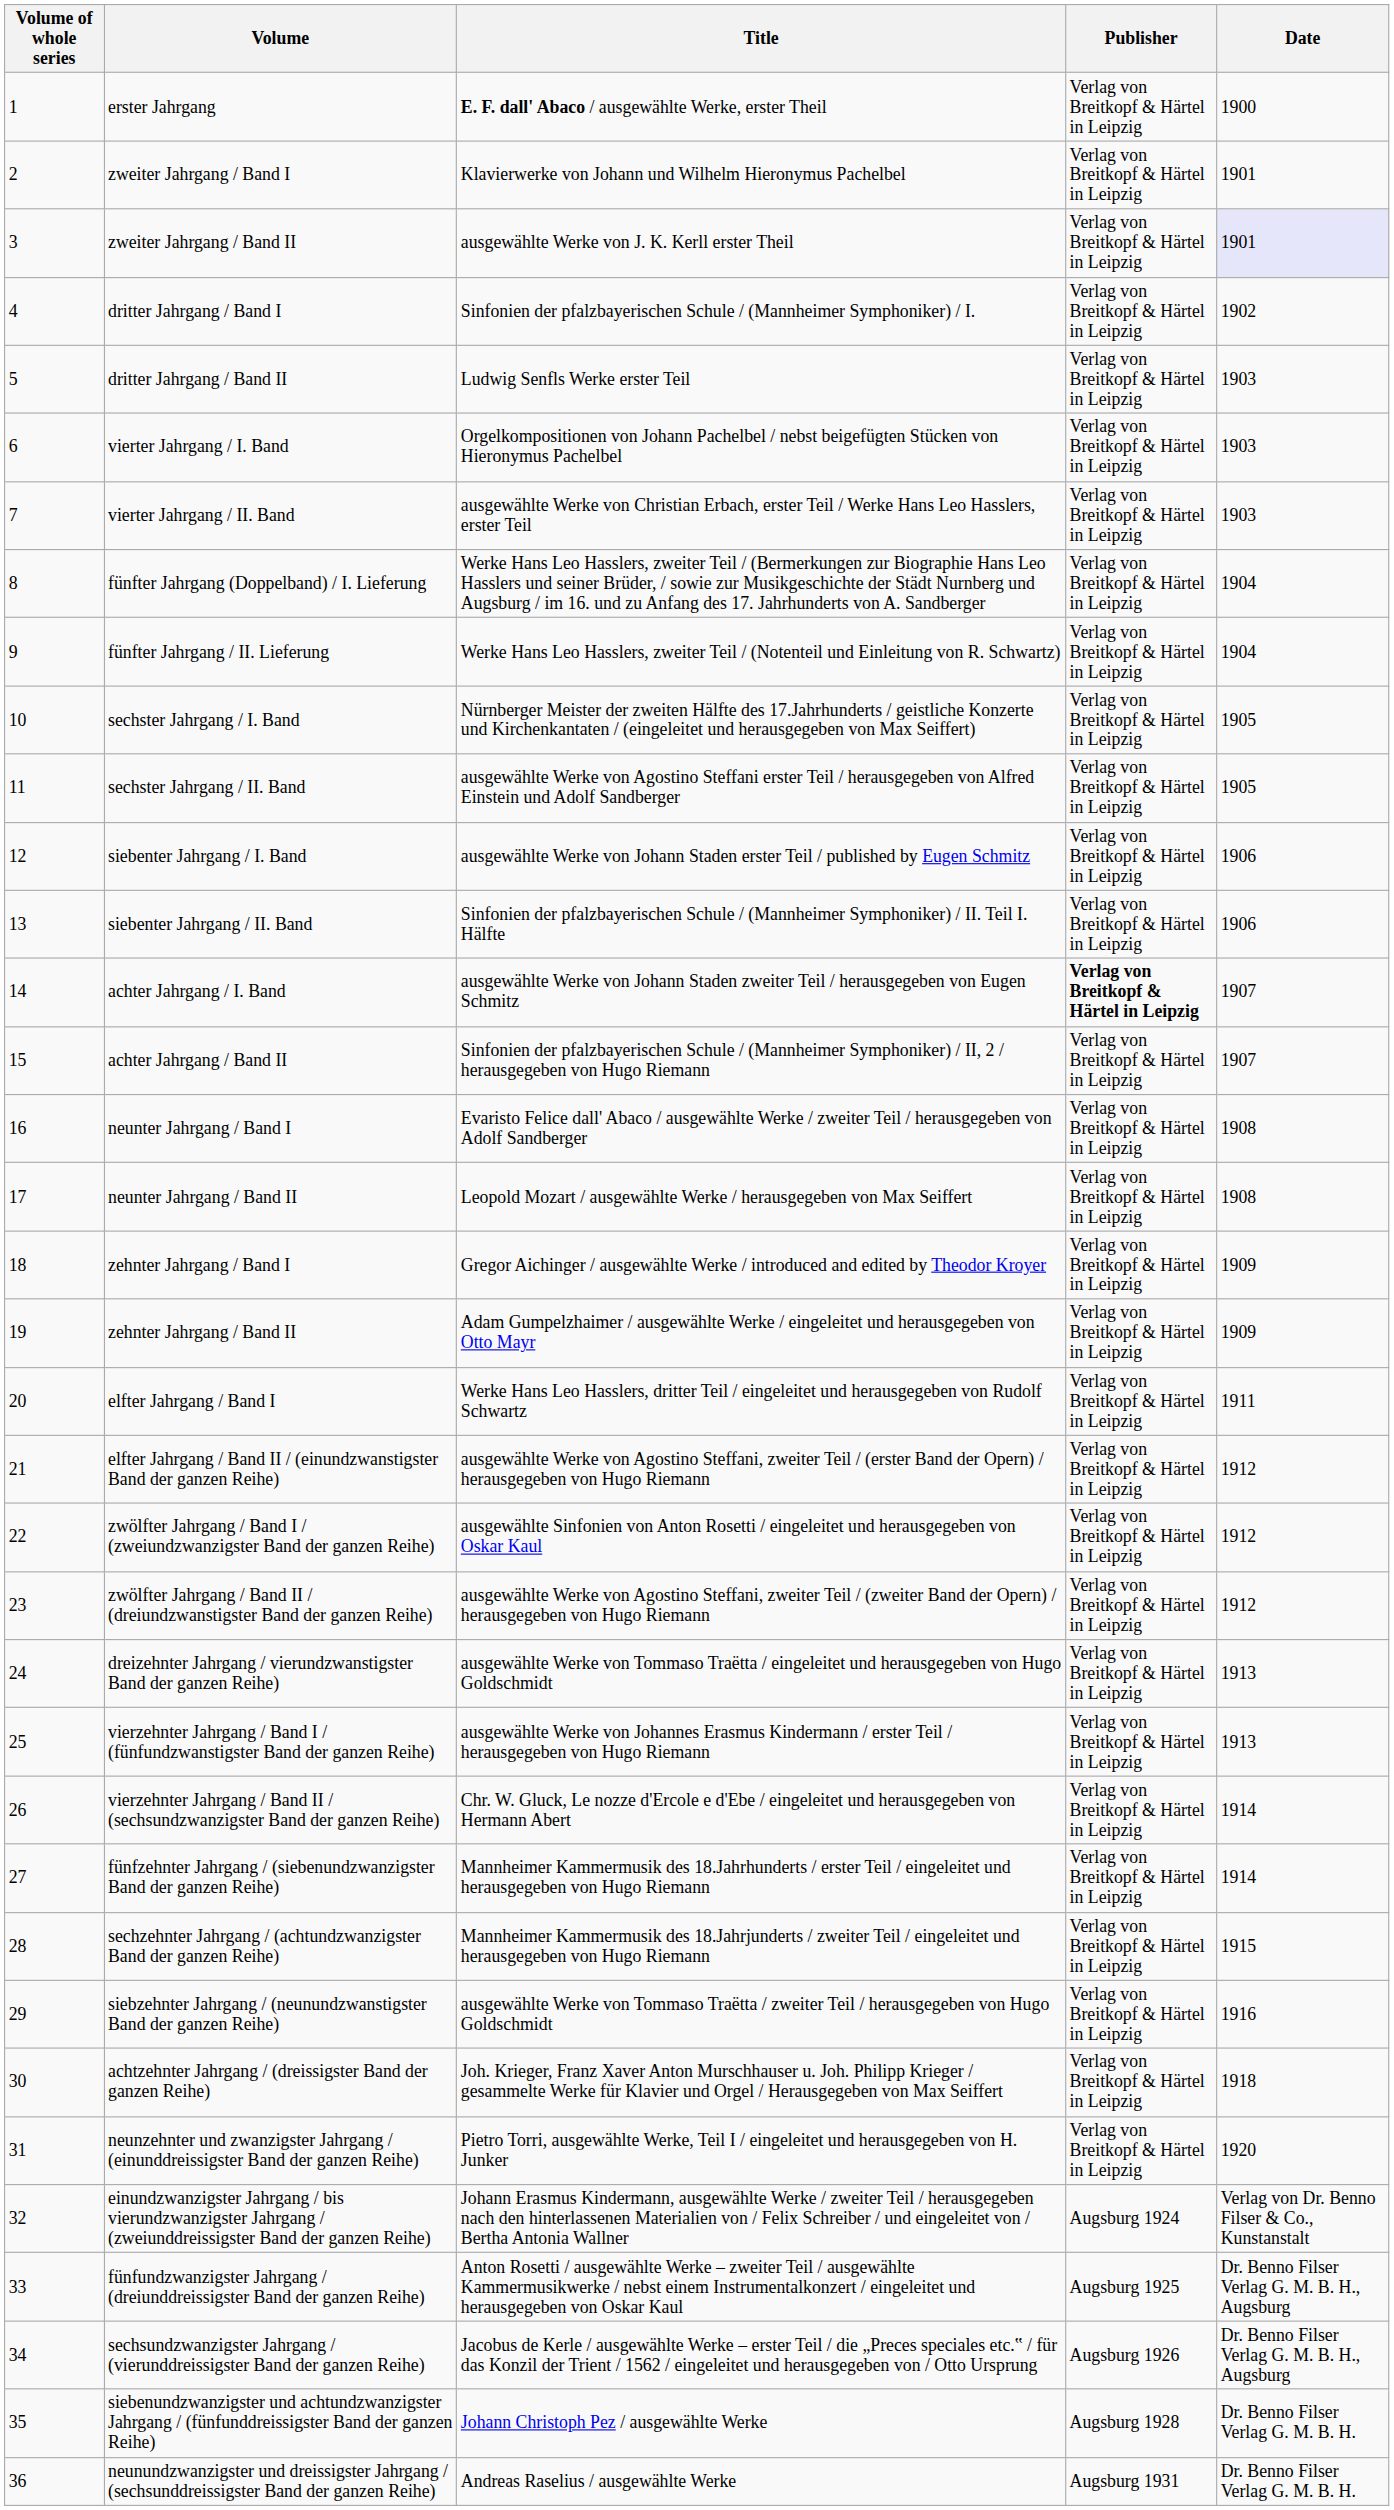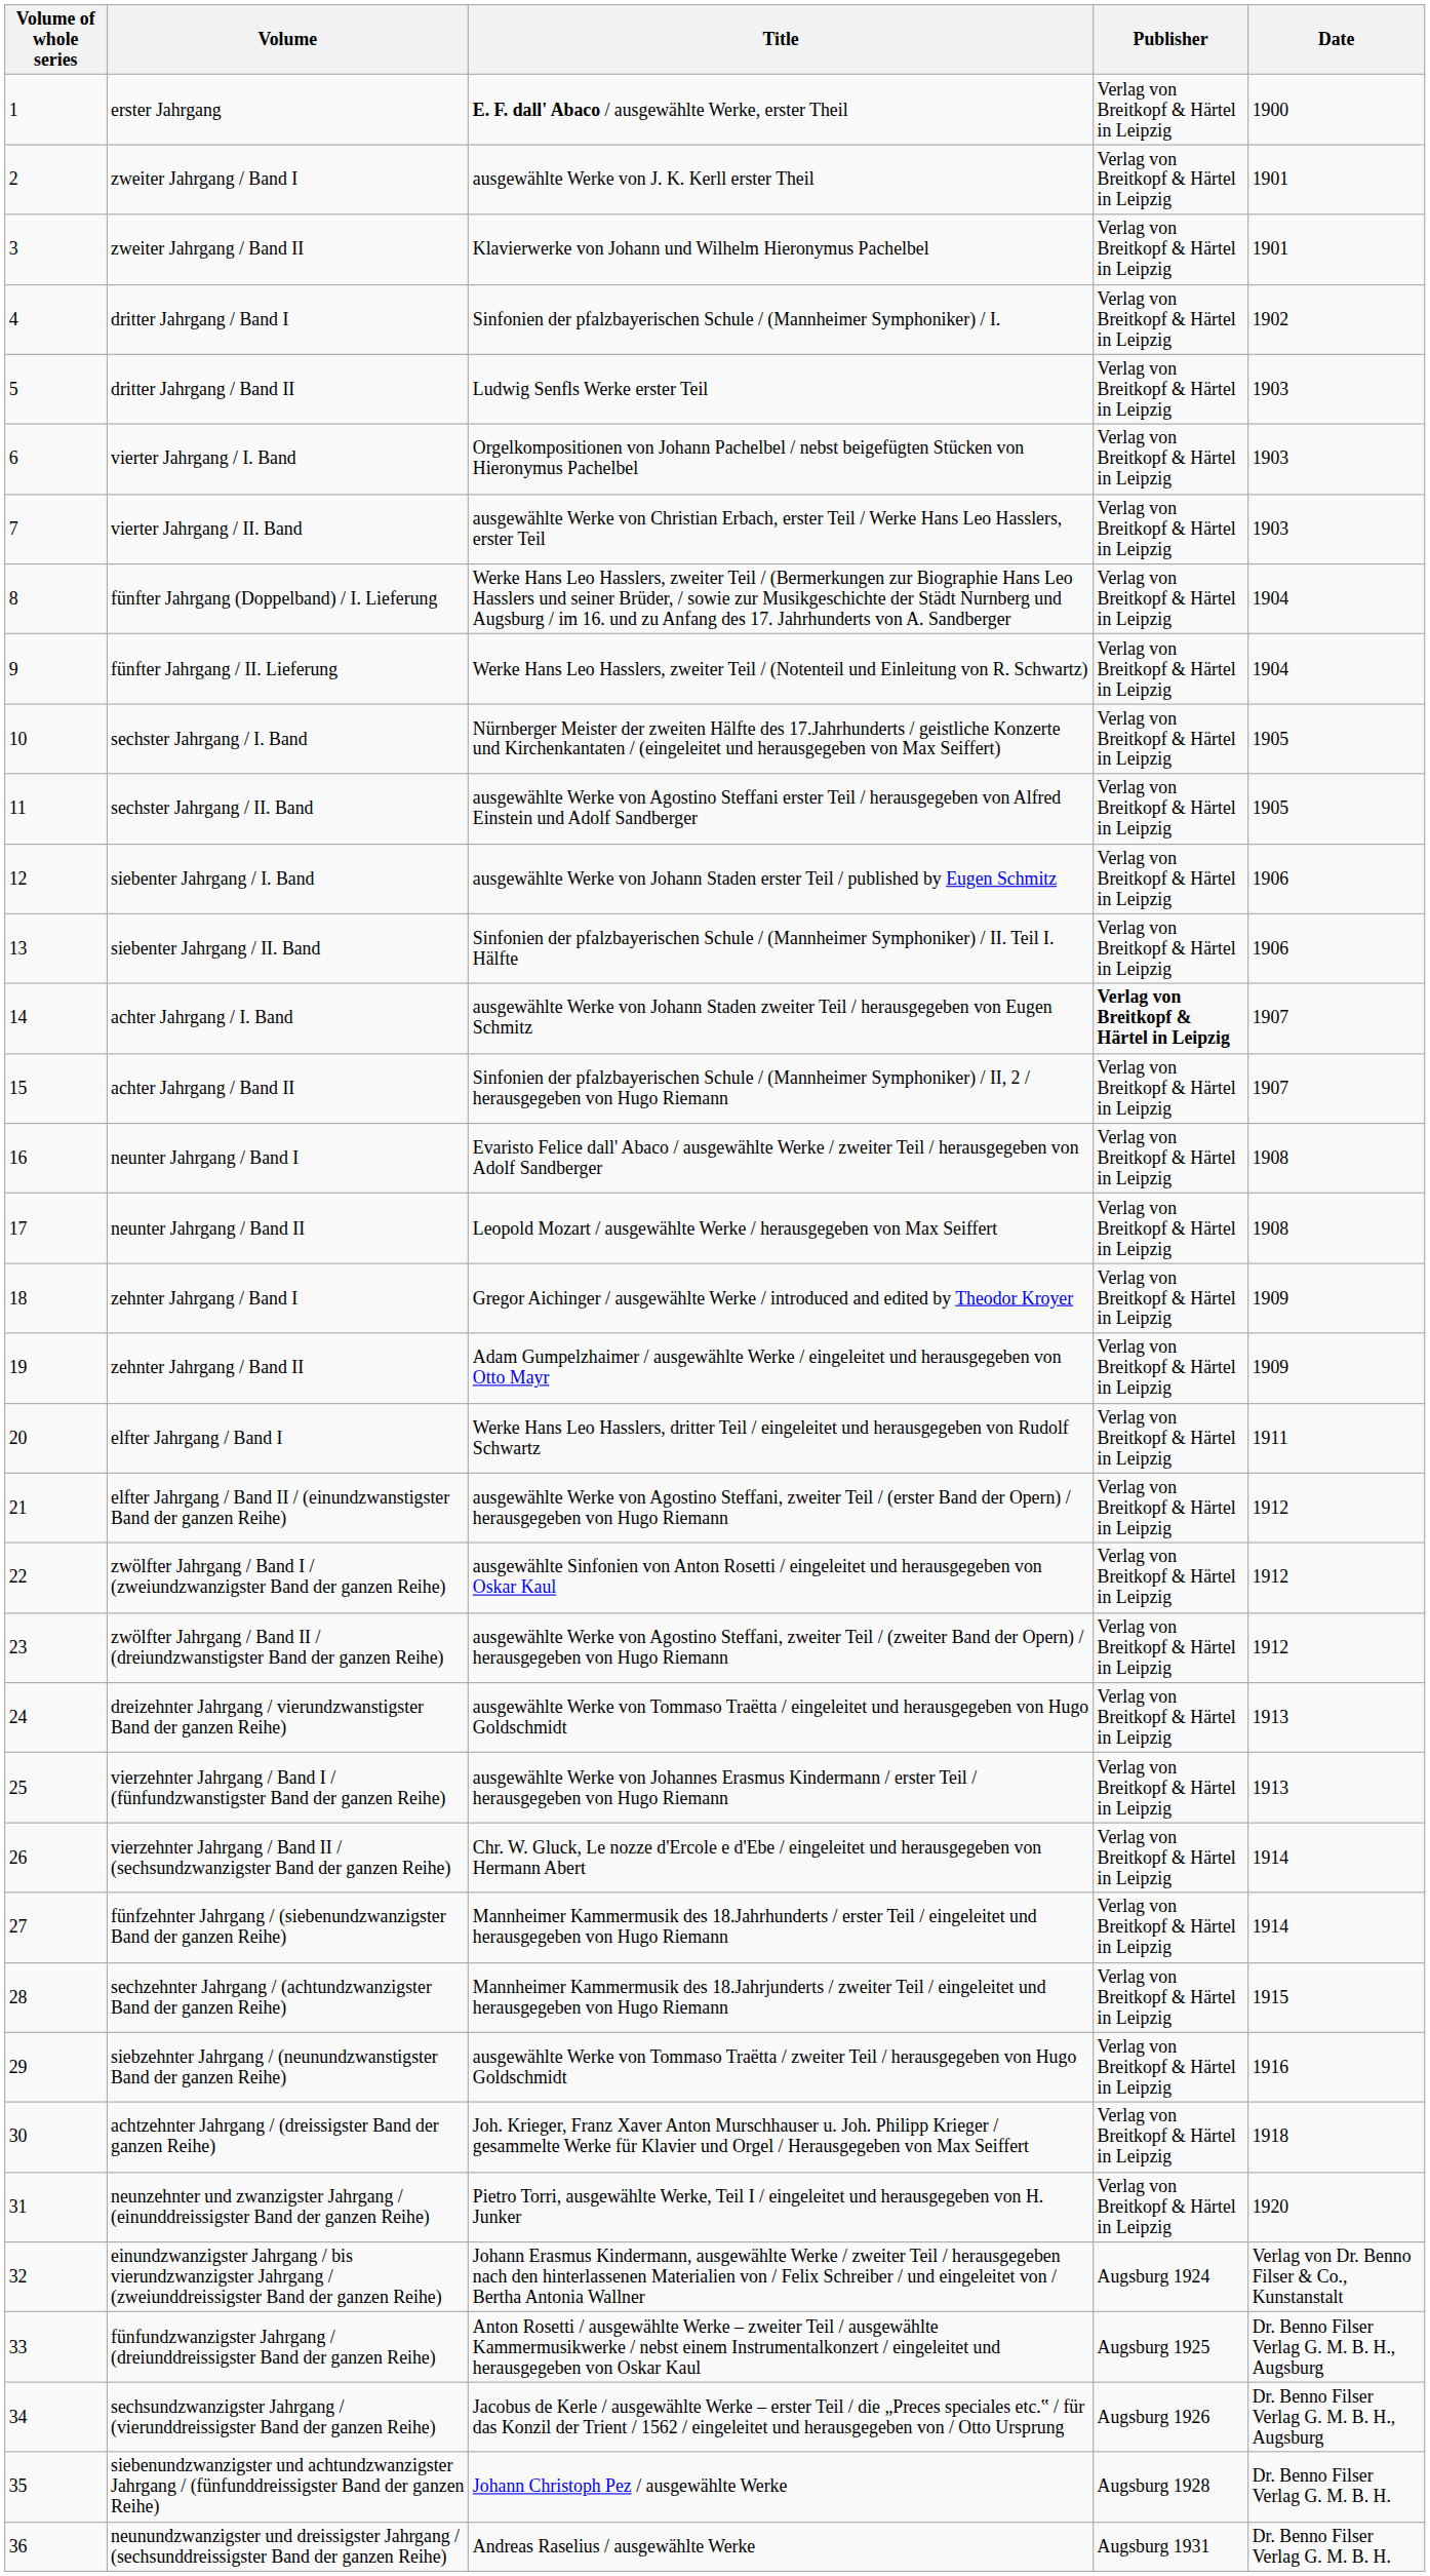zweiter Jahrgang / Band I | Title: Klavierwerke von Johann und Wilhelm Hieronymus Pachelbel -> ausgewählte Werke von J. K. Kerll erster Theil
zweiter Jahrgang / Band II | Title: ausgewählte Werke von J. K. Kerll erster Theil -> Klavierwerke von Johann und Wilhelm Hieronymus Pachelbel
zweiter Jahrgang / Band II | Date: lavender background -> no background
